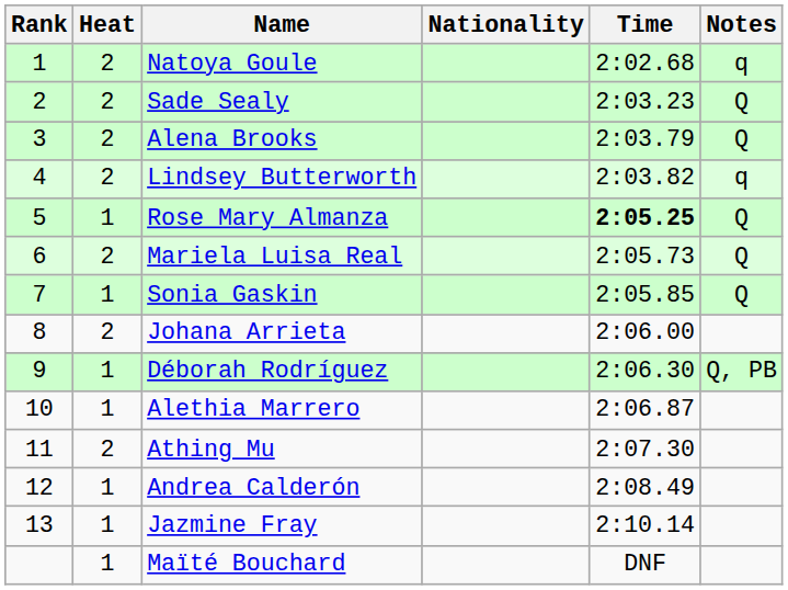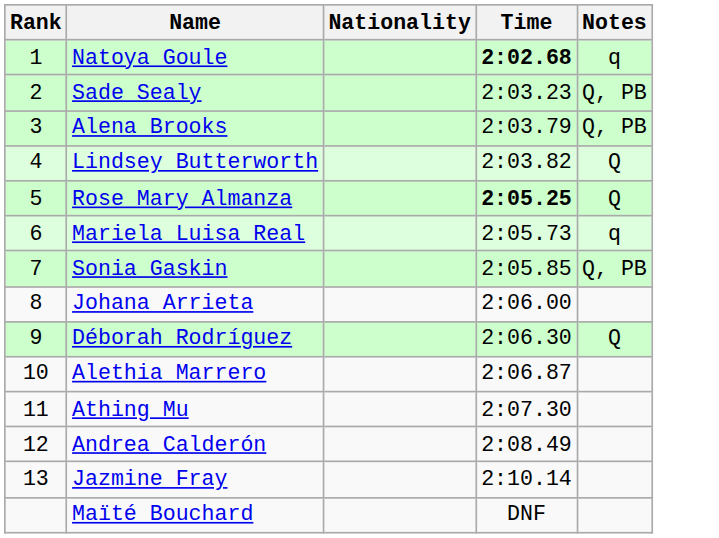- column: Heat | 2 | 2 | 2 | 2 | 1 | 2 | 1 | 2 | 1 | 1 | 2 | 1 | 1 | 1
Natoya Goule | Time: normal -> bold
Sade Sealy | Notes: Q -> Q, PB
Alena Brooks | Notes: Q -> Q, PB
Lindsey Butterworth | Notes: q -> Q
Mariela Luisa Real | Notes: Q -> q
Sonia Gaskin | Notes: Q -> Q, PB
Déborah Rodríguez | Notes: Q, PB -> Q
